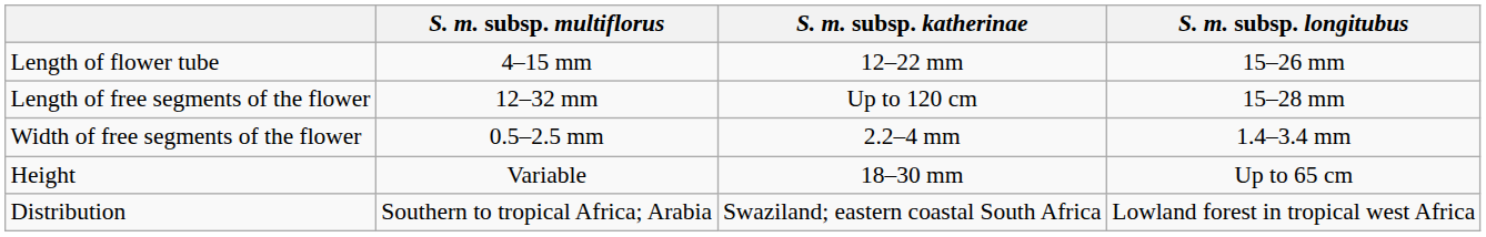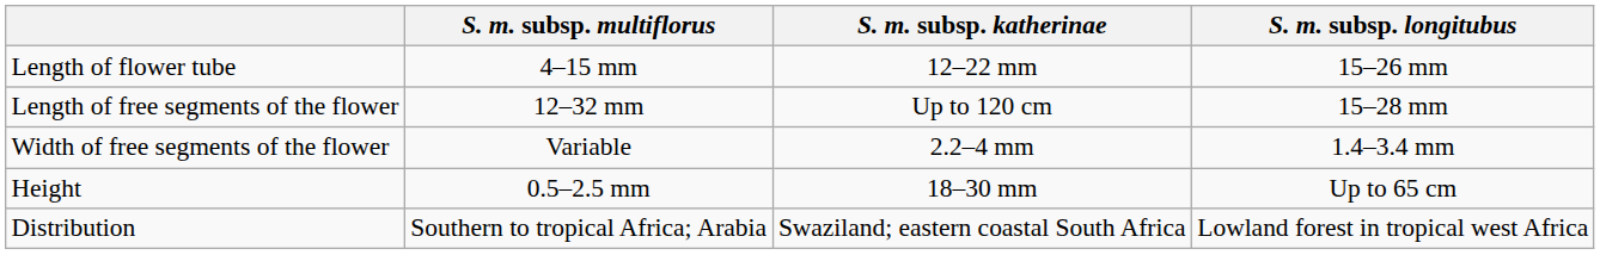Width of free segments of the flower | S. m. subsp. multiflorus: 0.5–2.5 mm -> Variable
Height | S. m. subsp. multiflorus: Variable -> 0.5–2.5 mm
